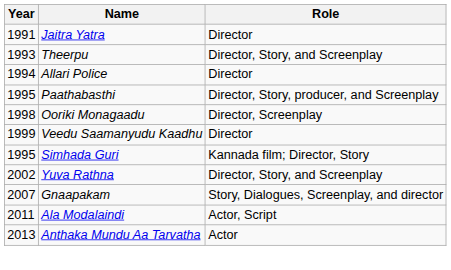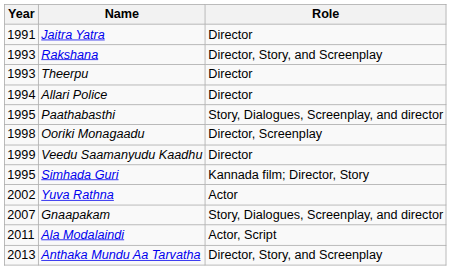+ row: 1993 | Rakshana | Director, Story, and Screenplay
Theerpu | Role: Director, Story, and Screenplay -> Director
Paathabasthi | Role: Director, Story, producer, and Screenplay -> Story, Dialogues, Screenplay, and director
Yuva Rathna | Role: Director, Story, and Screenplay -> Actor
Anthaka Mundu Aa Tarvatha | Role: Actor -> Director, Story, and Screenplay
